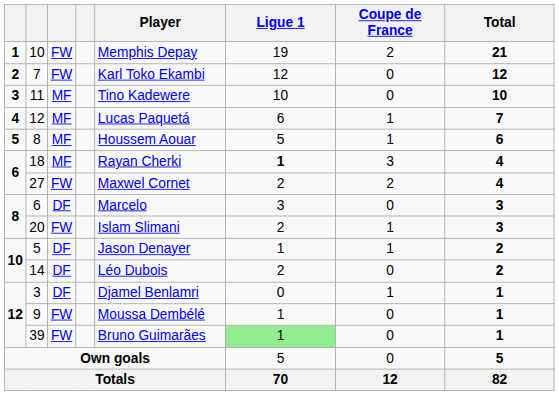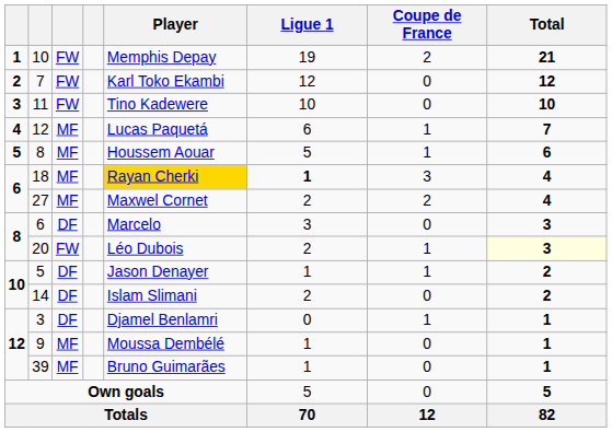11 | column 3: MF -> FW
18 | Player: no background -> gold background
27 | column 3: FW -> MF
20 | Player: Islam Slimani -> Léo Dubois
20 | Total: no background -> lightyellow background
14 | Player: Léo Dubois -> Islam Slimani
9 | column 3: FW -> MF
39 | column 3: FW -> MF
39 | Ligue 1: lightgreen background -> no background
